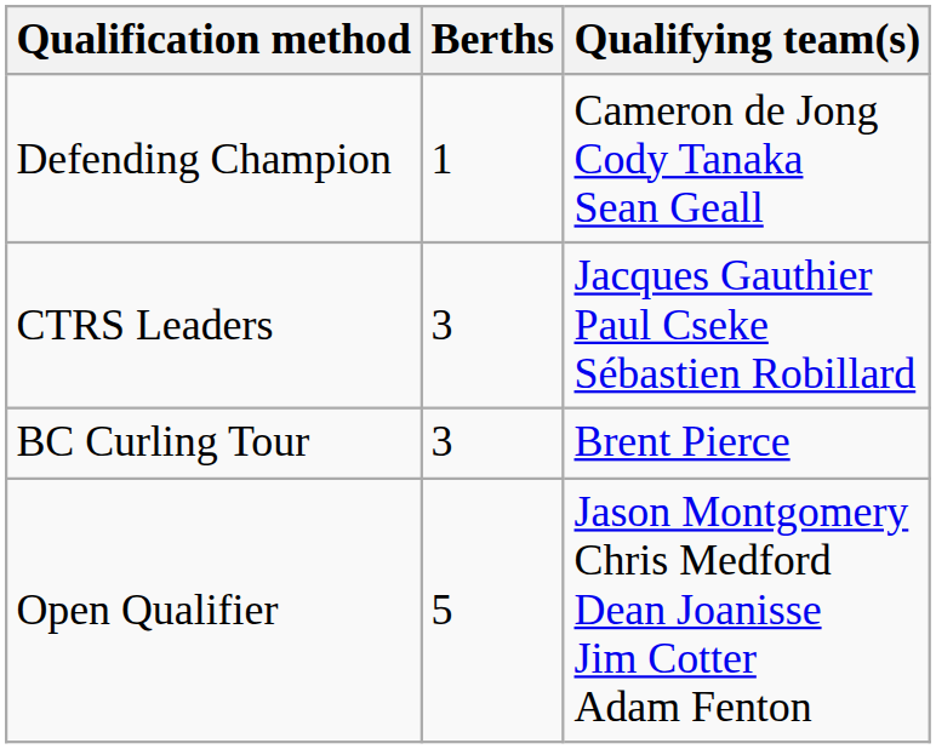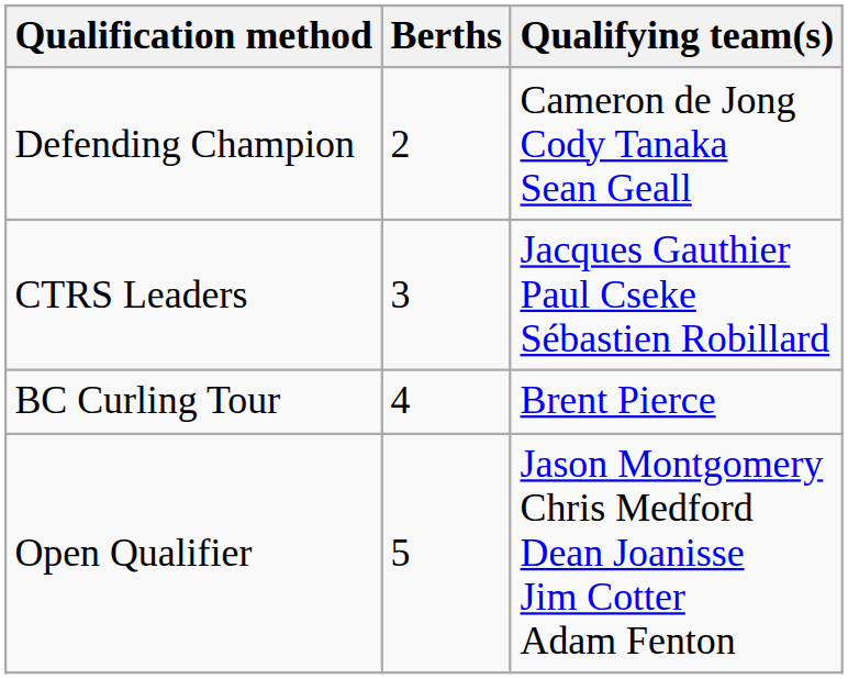Defending Champion | Berths: 1 -> 2
BC Curling Tour | Berths: 3 -> 4
